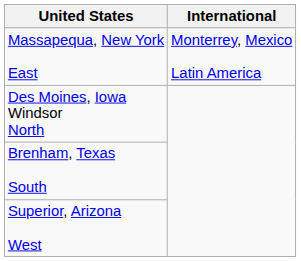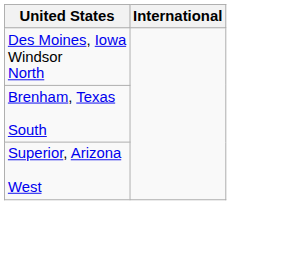- row: Massapequa, New York East | Monterrey, Mexico Latin America
